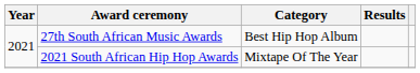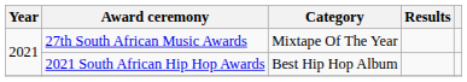27th South African Music Awards | Category: Best Hip Hop Album -> Mixtape Of The Year
2021 South African Hip Hop Awards | Category: Mixtape Of The Year -> Best Hip Hop Album
